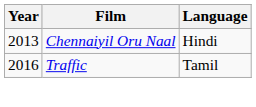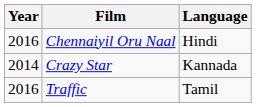Chennaiyil Oru Naal | Year: 2013 -> 2016
+ row: 2014 | Crazy Star | Kannada
